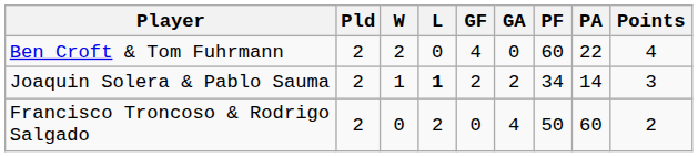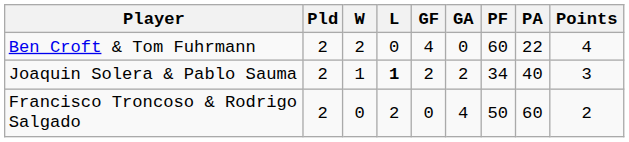Joaquin Solera & Pablo Sauma | PA: 14 -> 40
